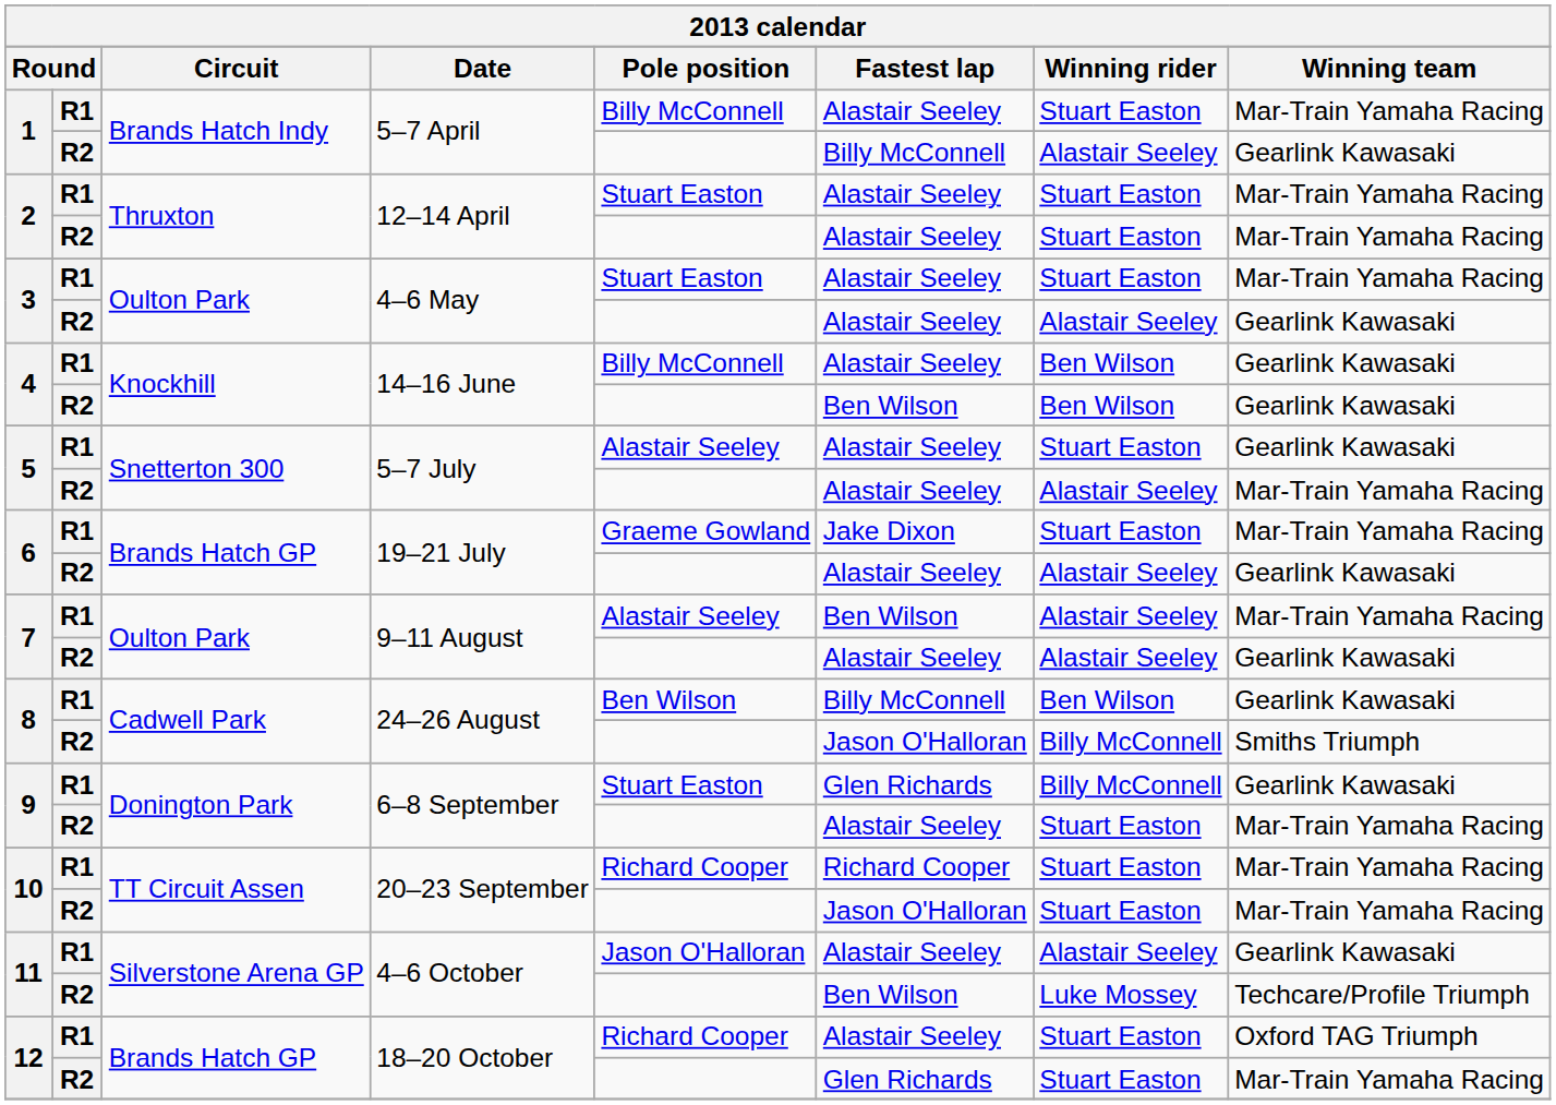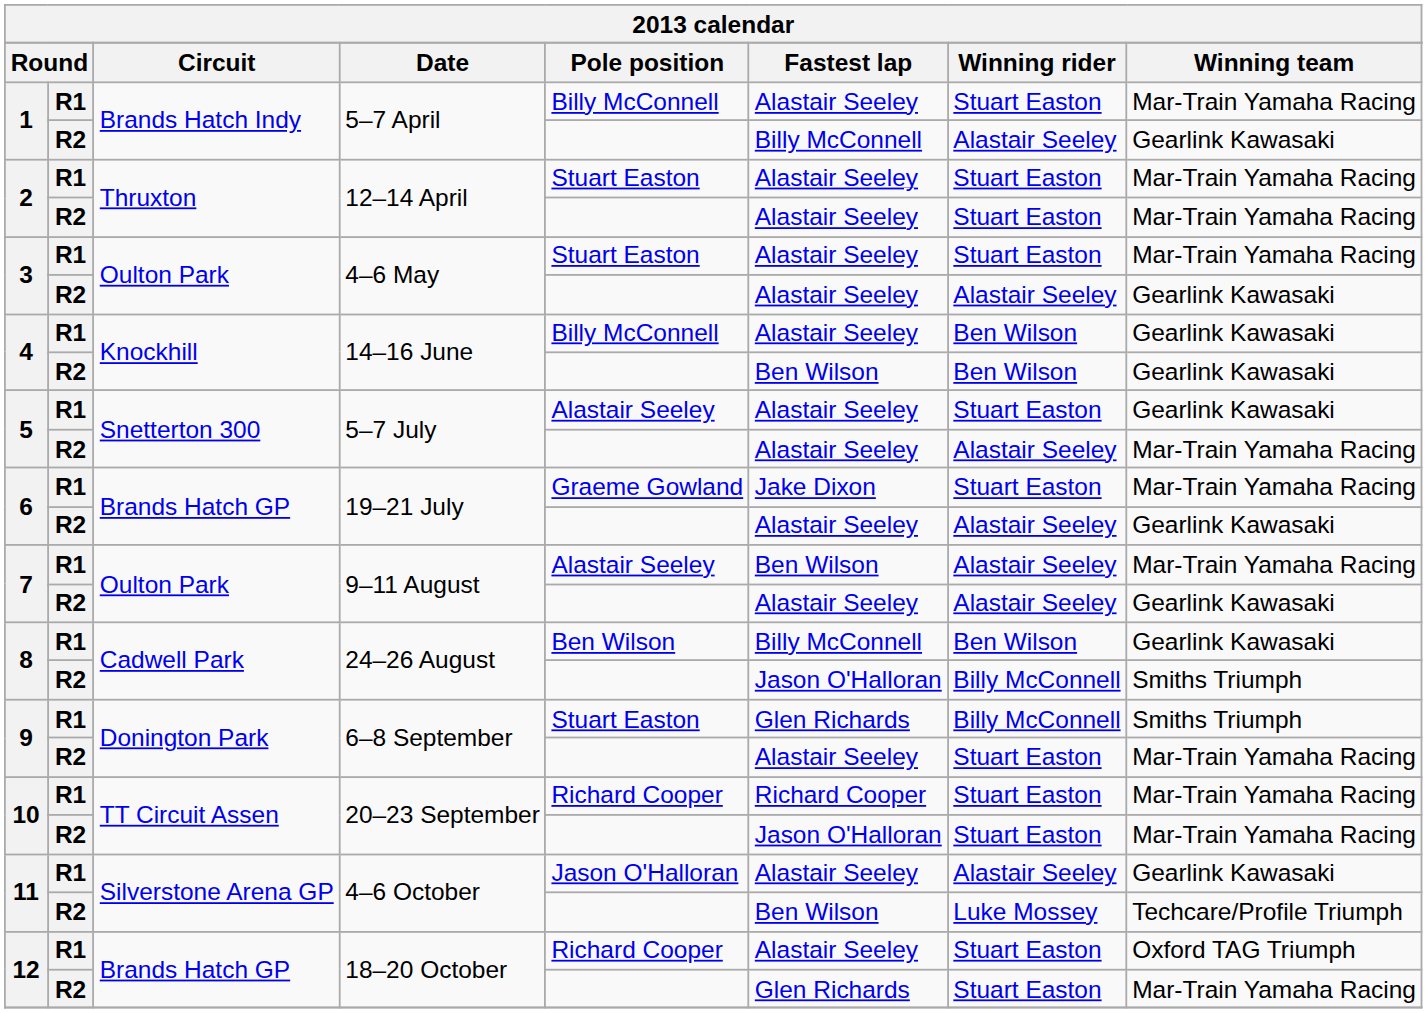9 / R1 | Winning team: Gearlink Kawasaki -> Smiths Triumph
